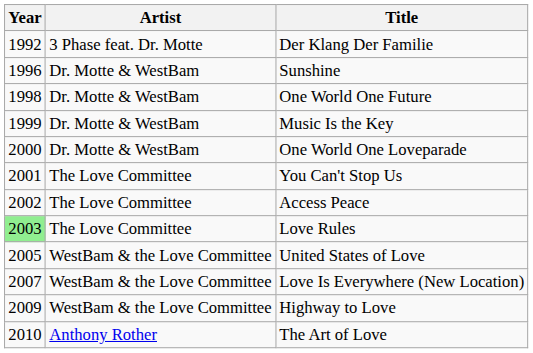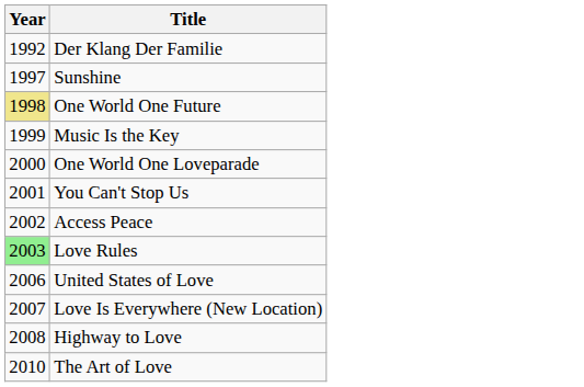- column: Artist | 3 Phase feat. Dr. Motte | Dr. Motte & WestBam | Dr. Motte & WestBam | Dr. Motte & WestBam | Dr. Motte & WestBam | The Love Committee | The Love Committee | The Love Committee | WestBam & the Love Committee | WestBam & the Love Committee | WestBam & the Love Committee | Anthony Rother
Sunshine | Year: 1996 -> 1997
One World One Future | Year: no background -> khaki background
United States of Love | Year: 2005 -> 2006
Highway to Love | Year: 2009 -> 2008
